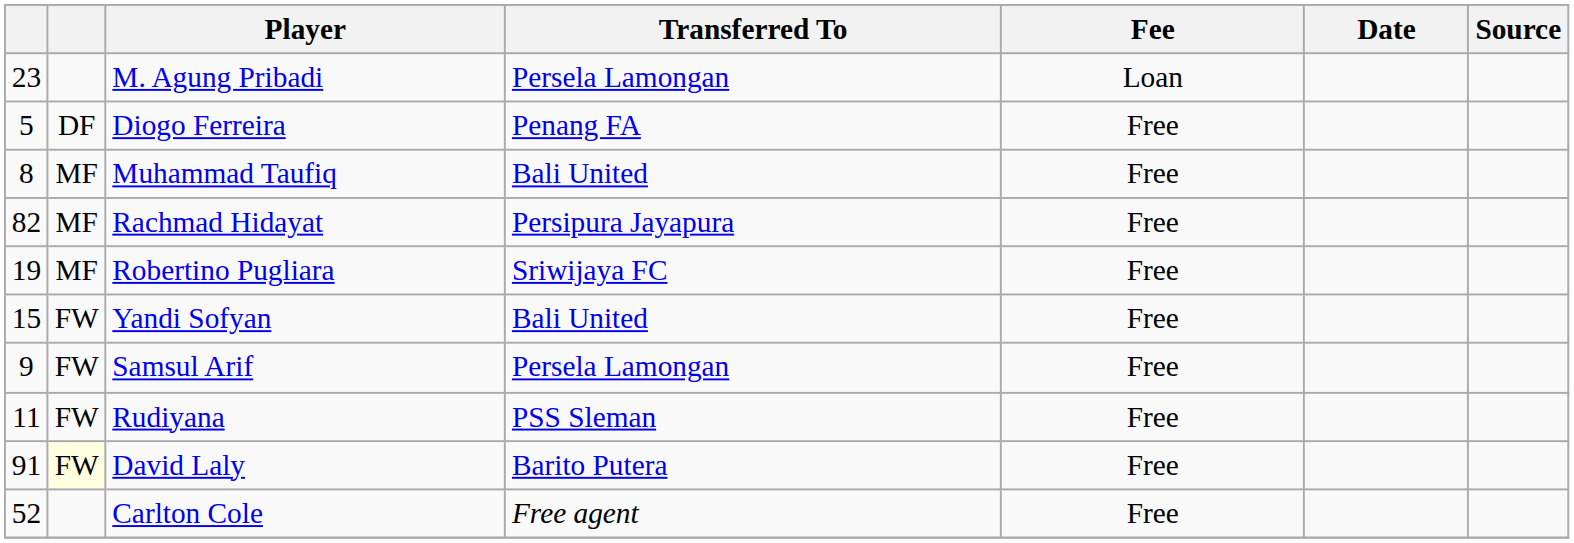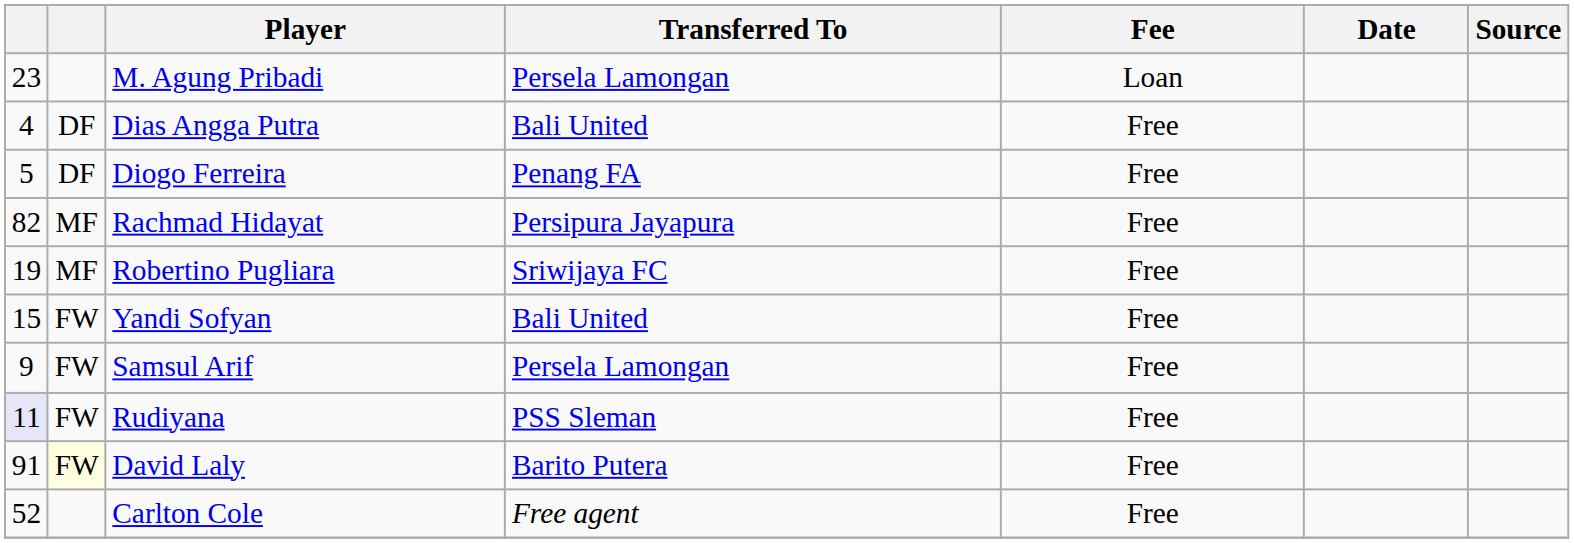+ row: 4 | DF | Dias Angga Putra | Bali United | Free
- row: 8 | MF | Muhammad Taufiq | Bali United | Free
Rudiyana | column 1: no background -> lavender background
